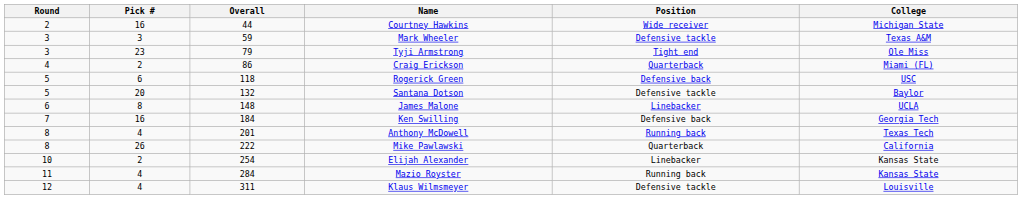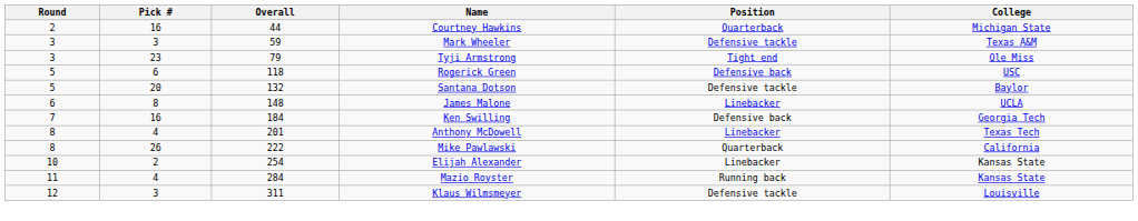Courtney Hawkins | Position: Wide receiver -> Quarterback
- row: 4 | 2 | 86 | Craig Erickson | Quarterback | Miami (FL)
Anthony McDowell | Position: Running back -> Linebacker
Klaus Wilmsmeyer | Pick #: 4 -> 3
